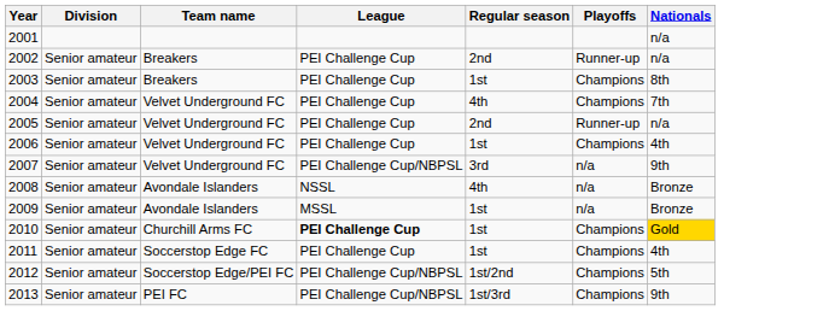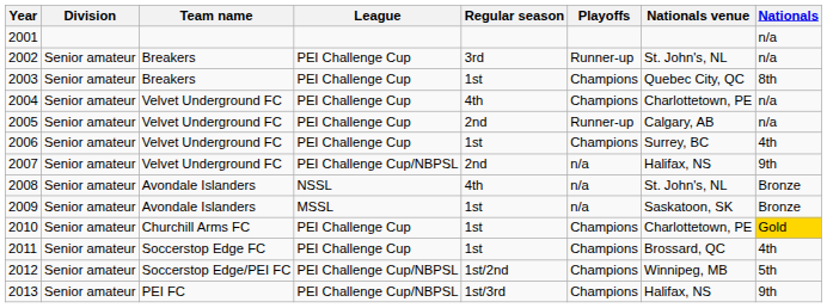+ column: Nationals venue | St. John's, NL | Quebec City, QC | Charlottetown, PE | Calgary, AB | Surrey, BC | Halifax, NS | St. John's, NL | Saskatoon, SK | Charlottetown, PE | Brossard, QC | Winnipeg, MB | Halifax, NS
2002 | Regular season: 2nd -> 3rd
2004 | Nationals: 7th -> n/a
2007 | Regular season: 3rd -> 2nd
2010 | League: bold -> normal
